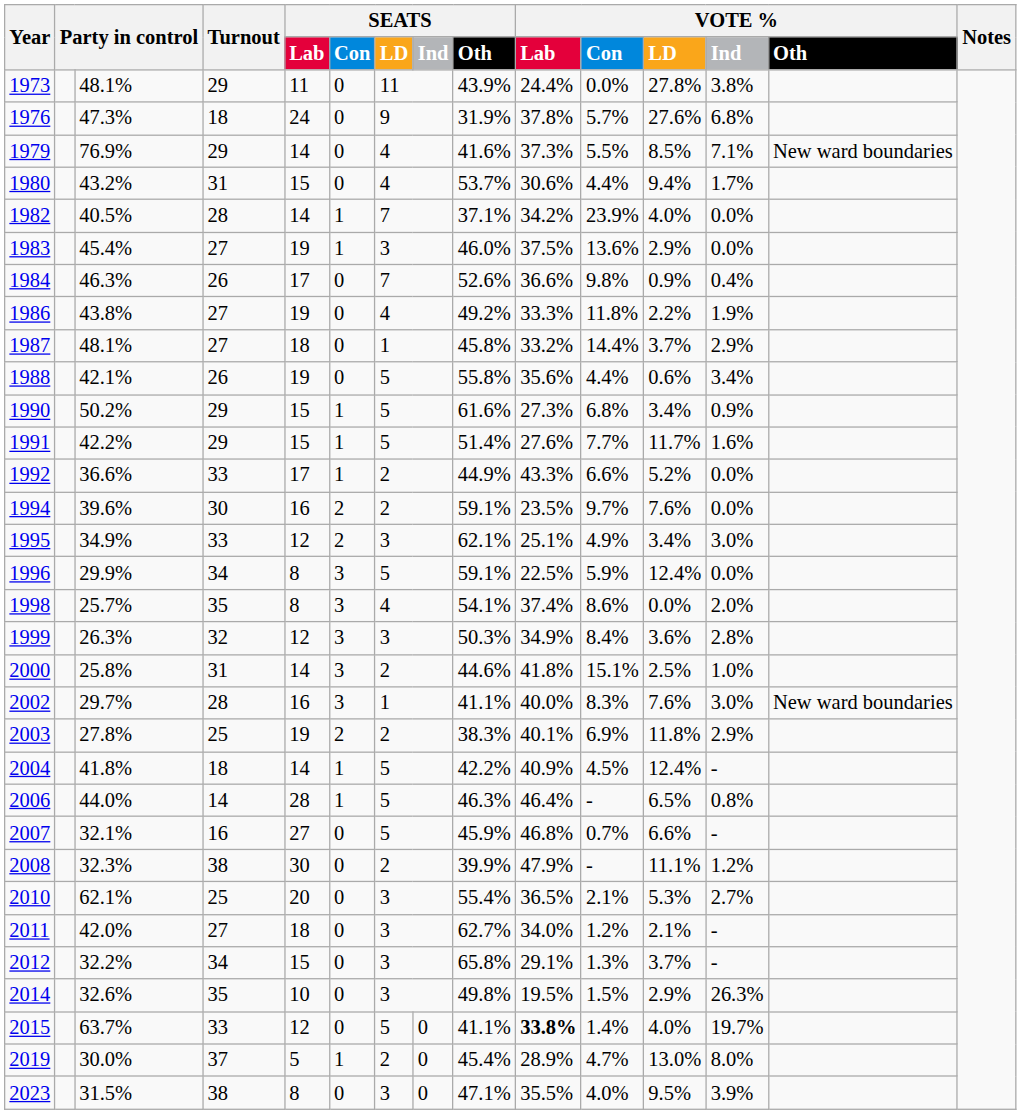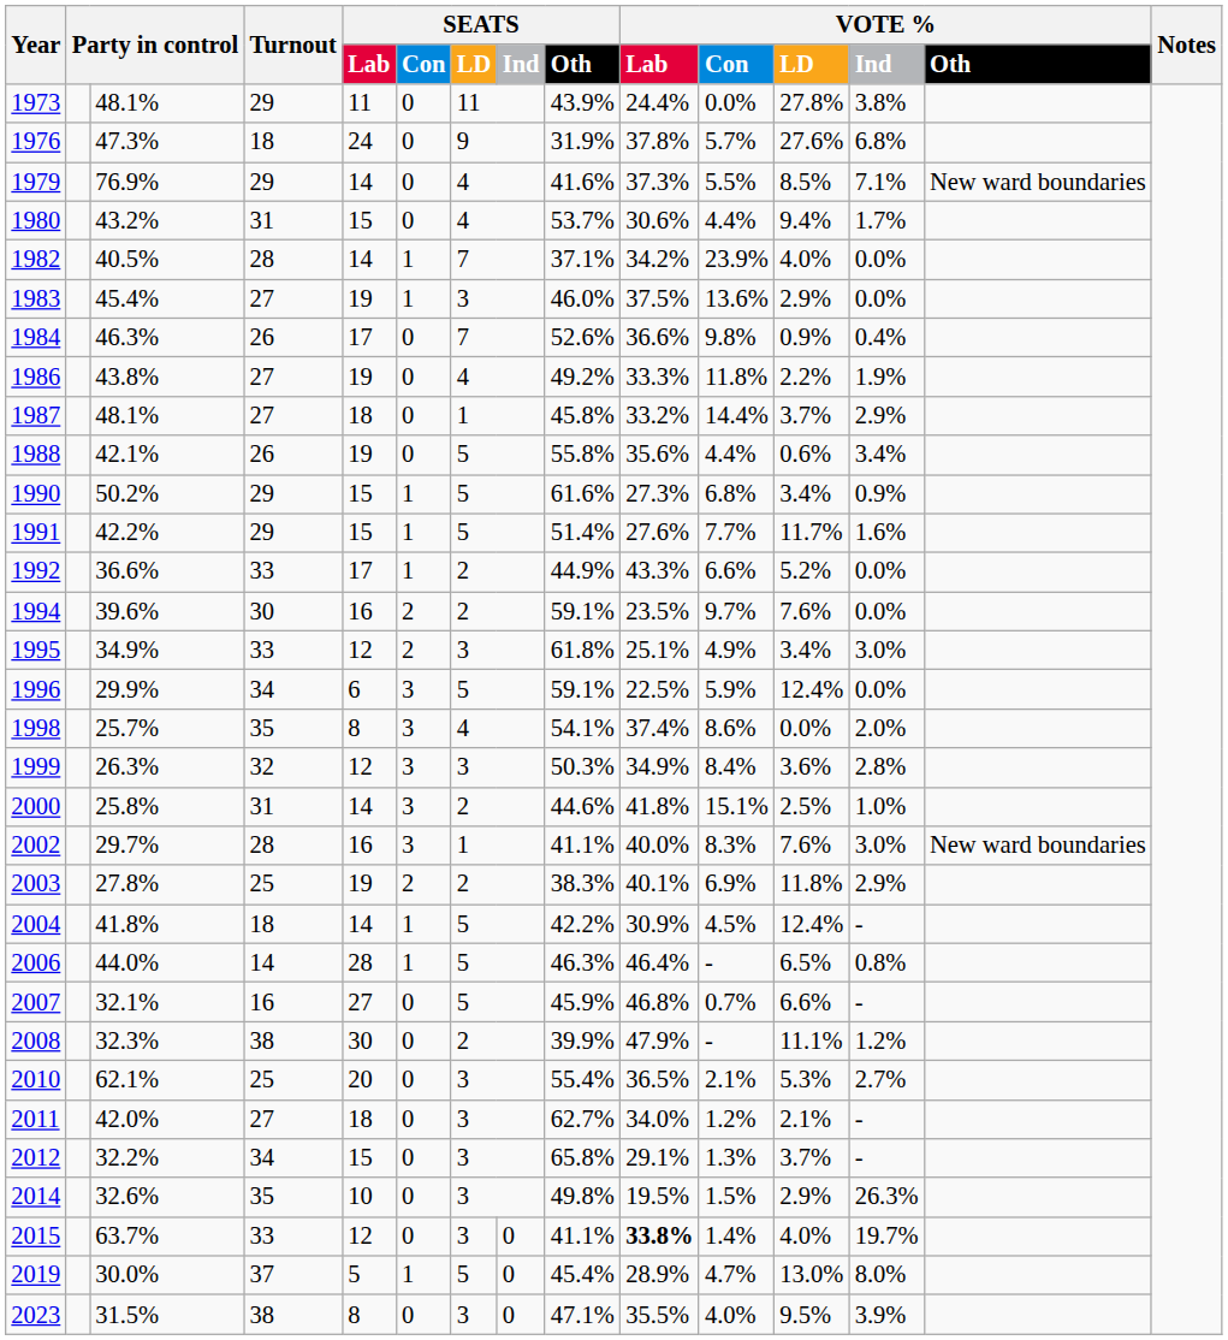1995 | column 9: 62.1% -> 61.8%
1996 | column 5: 8 -> 6
2004 | column 10: 40.9% -> 30.9%
2015 | column 7: 5 -> 3
2019 | column 7: 2 -> 5
